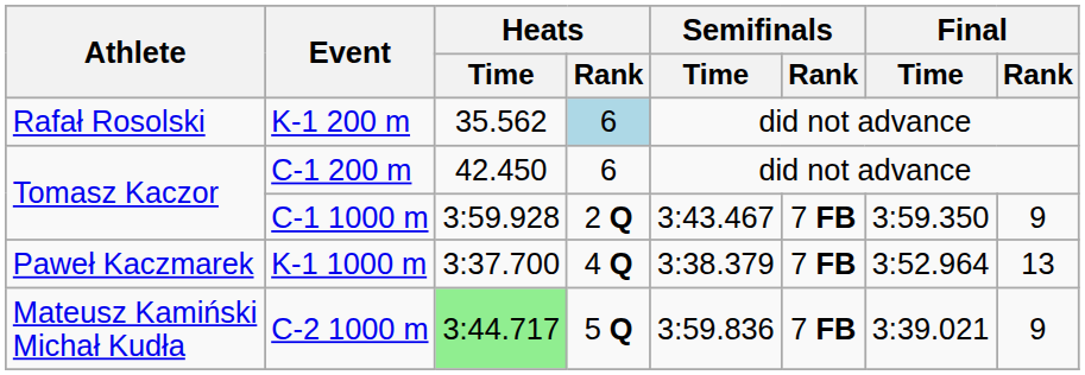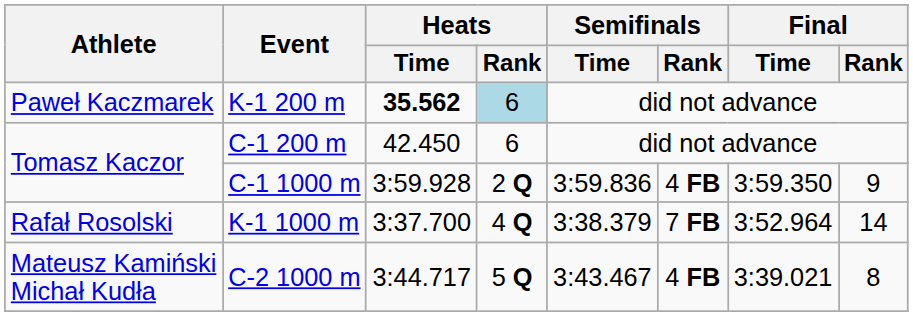K-1 200 m | Athlete: Rafał Rosolski -> Paweł Kaczmarek
K-1 200 m | Heats / Time: normal -> bold
C-1 1000 m | Semifinals / Time: 3:43.467 -> 3:59.836
C-1 1000 m | Semifinals / Rank: 7 FB -> 4 FB
K-1 1000 m | Athlete: Paweł Kaczmarek -> Rafał Rosolski
K-1 1000 m | Final / Rank: 13 -> 14
C-2 1000 m | Heats / Time: lightgreen background -> no background
C-2 1000 m | Semifinals / Time: 3:59.836 -> 3:43.467
C-2 1000 m | Semifinals / Rank: 7 FB -> 4 FB
C-2 1000 m | Final / Rank: 9 -> 8
